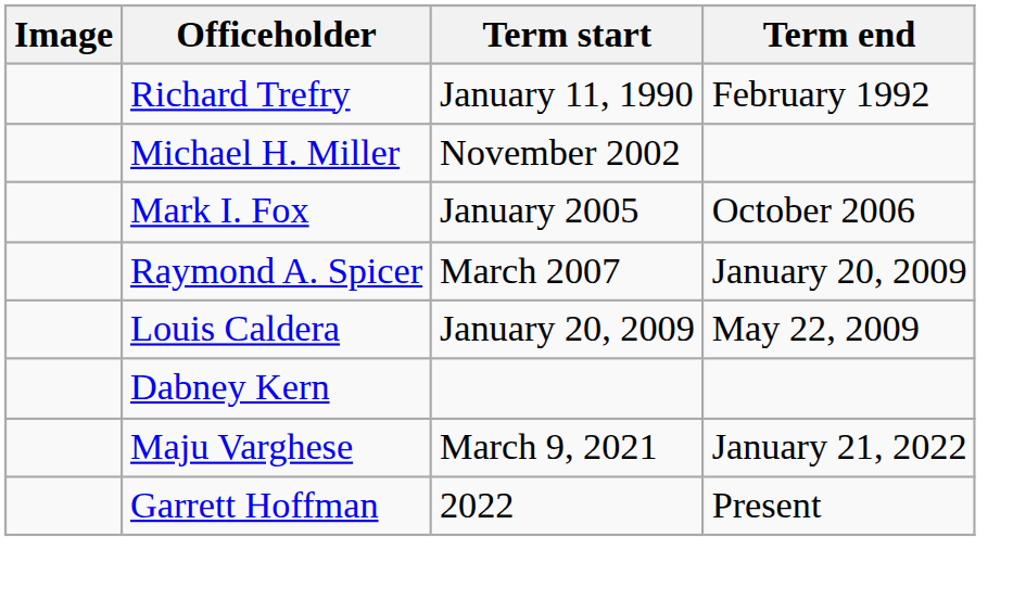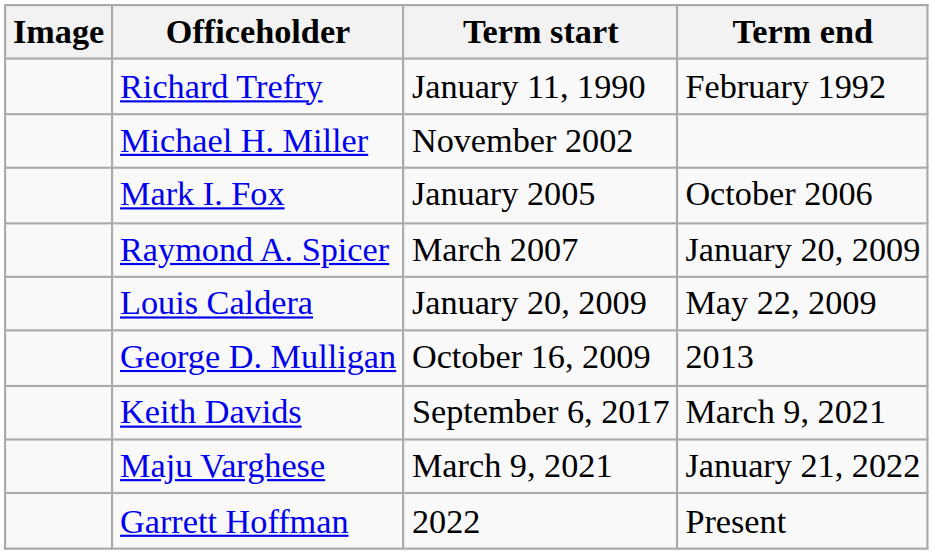+ row: George D. Mulligan | October 16, 2009 | 2013
- row: Dabney Kern
+ row: Keith Davids | September 6, 2017 | March 9, 2021
